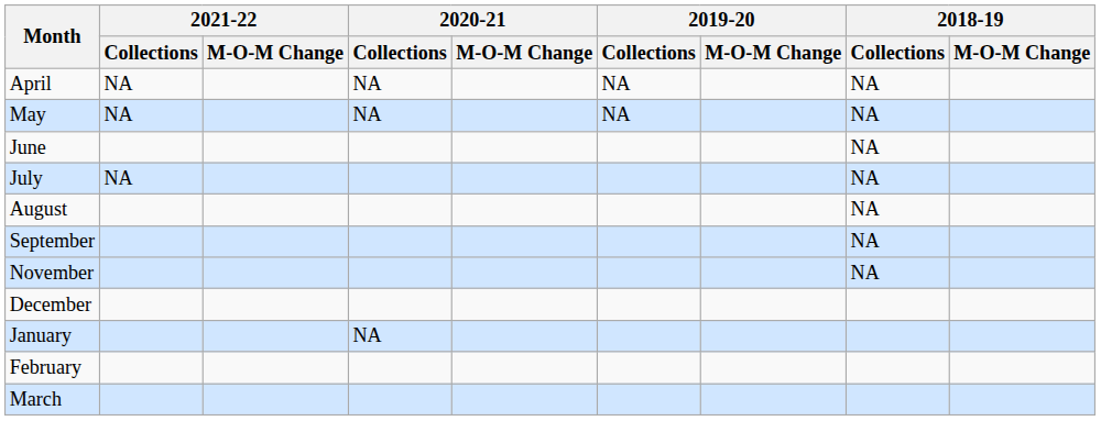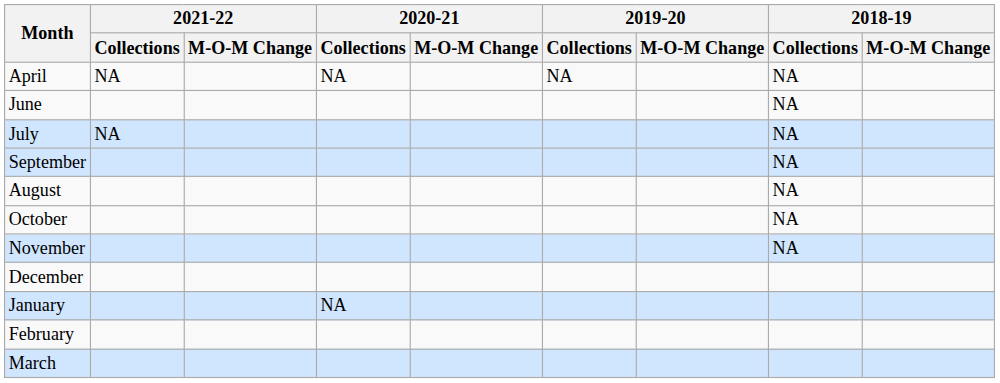- row: May | NA | NA | NA | NA
rows swapped: August <-> September
+ row: October | NA
